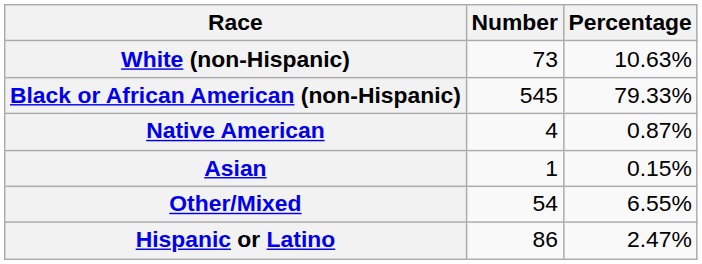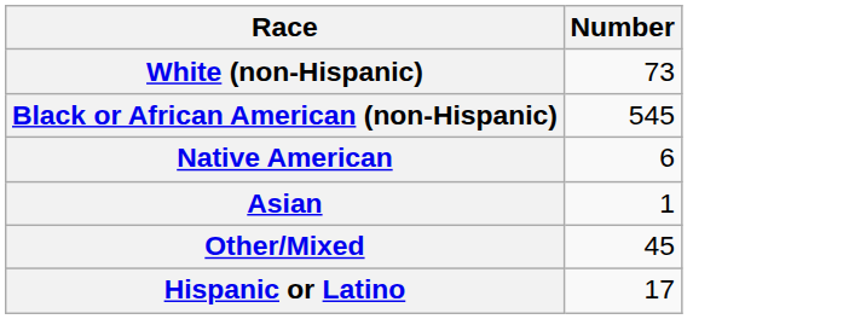- column: Percentage | 10.63% | 79.33% | 0.87% | 0.15% | 6.55% | 2.47%
Native American | Number: 4 -> 6
Other/Mixed | Number: 54 -> 45
Hispanic or Latino | Number: 86 -> 17
